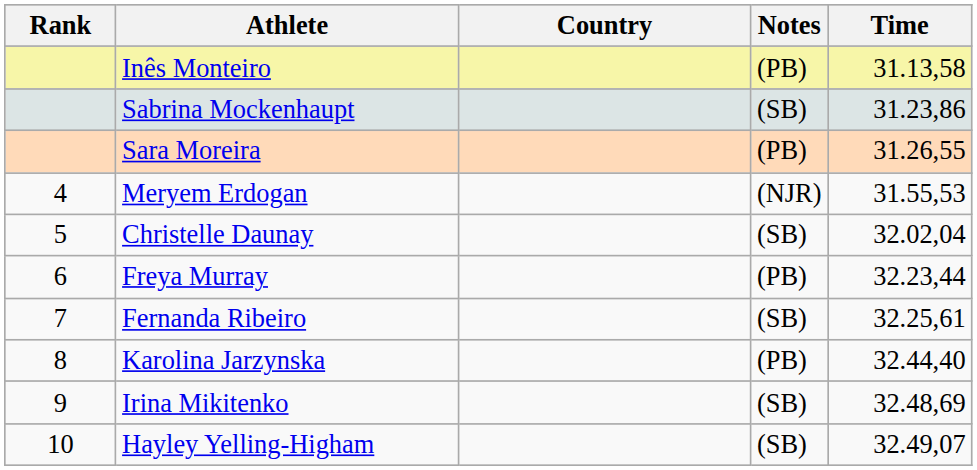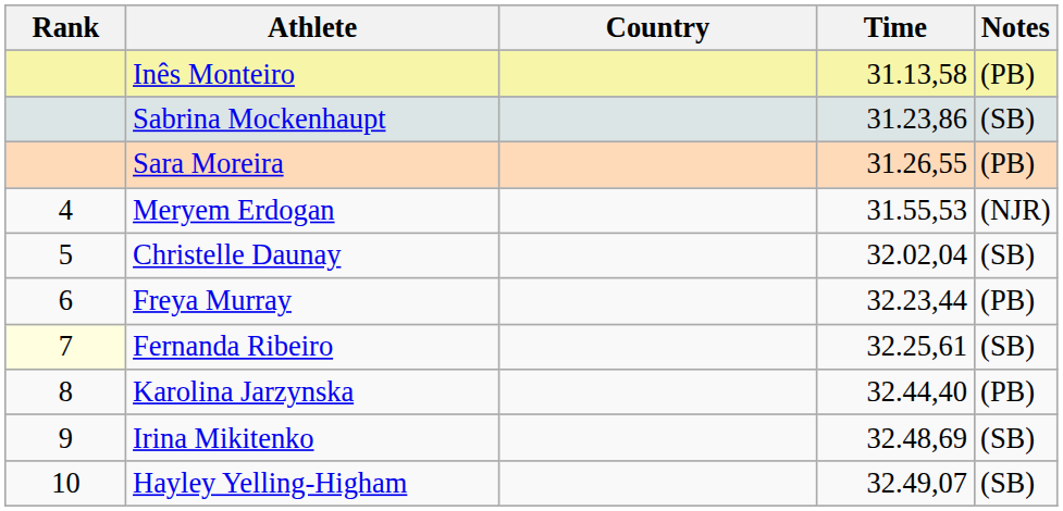columns swapped: Time <-> Notes
Fernanda Ribeiro | Rank: no background -> lightyellow background
